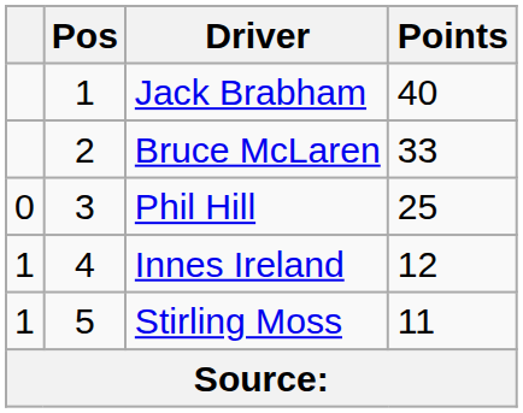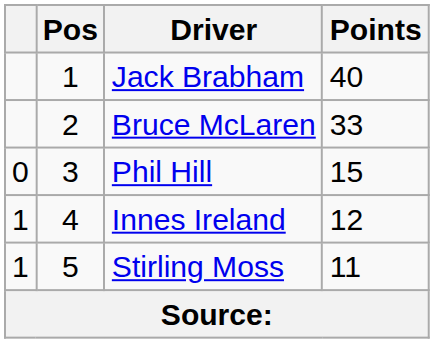Phil Hill | Points: 25 -> 15
